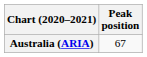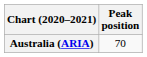Australia (ARIA) | Peak position: 67 -> 70
